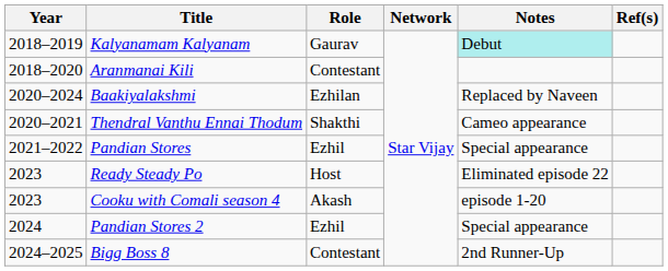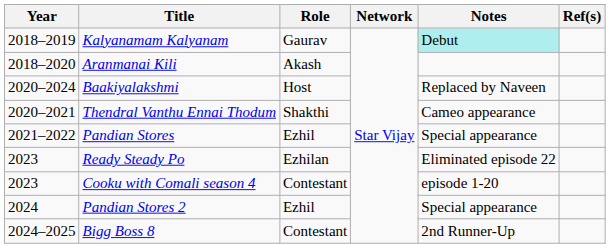Aranmanai Kili | Role: Contestant -> Akash
Baakiyalakshmi | Role: Ezhilan -> Host
Ready Steady Po | Role: Host -> Ezhilan
Cooku with Comali season 4 | Role: Akash -> Contestant
